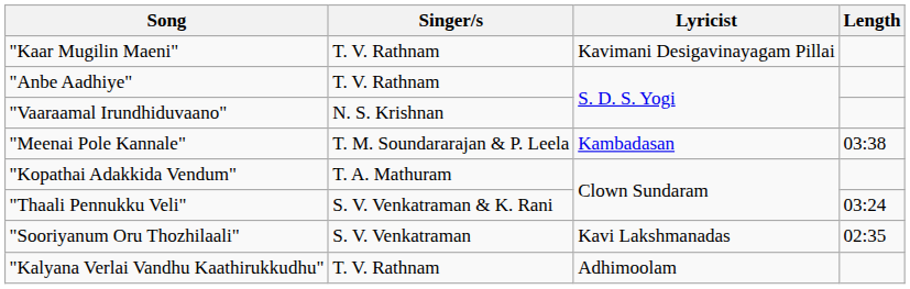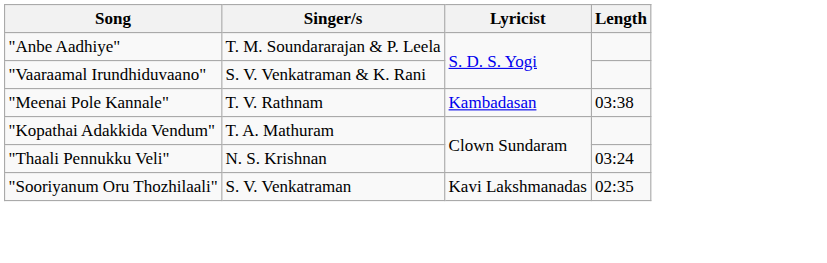- row: "Kaar Mugilin Maeni" | T. V. Rathnam | Kavimani Desigavinayagam Pillai
"Anbe Aadhiye" | Singer/s: T. V. Rathnam -> T. M. Soundararajan & P. Leela
"Vaaraamal Irundhiduvaano" | Singer/s: N. S. Krishnan -> S. V. Venkatraman & K. Rani
"Meenai Pole Kannale" | Singer/s: T. M. Soundararajan & P. Leela -> T. V. Rathnam
"Thaali Pennukku Veli" | Singer/s: S. V. Venkatraman & K. Rani -> N. S. Krishnan
- row: "Kalyana Verlai Vandhu Kaathirukkudhu" | T. V. Rathnam | Adhimoolam
